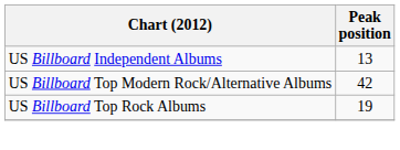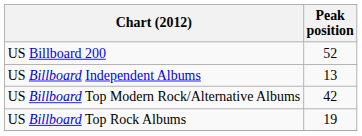+ row: US Billboard 200 | 52
